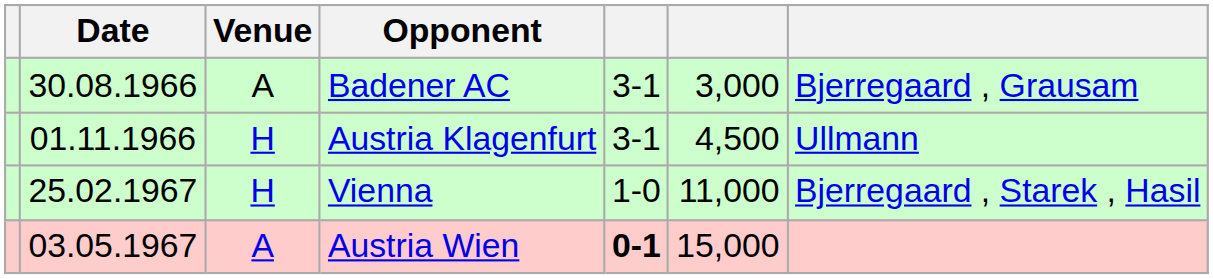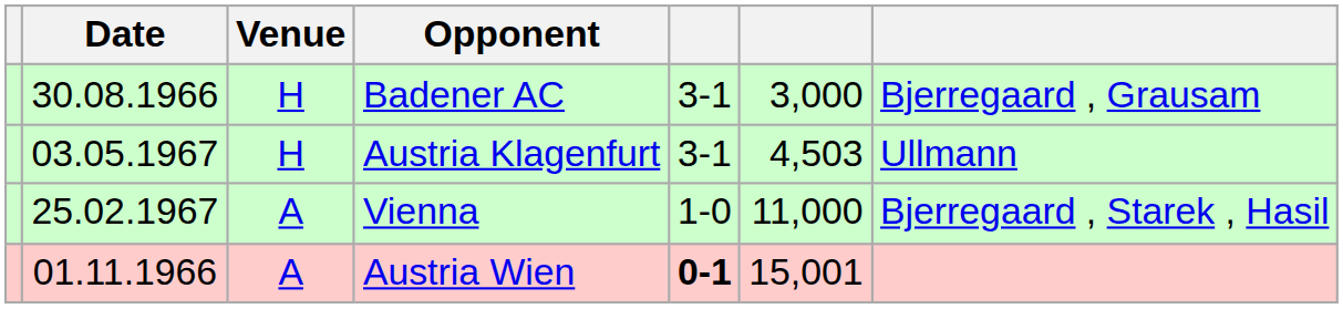Badener AC | Venue: A -> H
Austria Klagenfurt | Date: 01.11.1966 -> 03.05.1967
Austria Klagenfurt | column 6: 4,500 -> 4,503
Vienna | Venue: H -> A
Austria Wien | Date: 03.05.1967 -> 01.11.1966
Austria Wien | column 6: 15,000 -> 15,001
